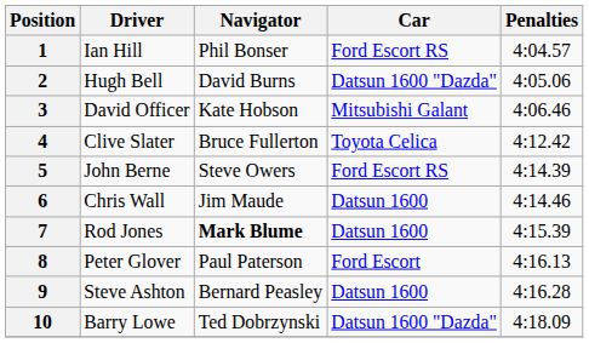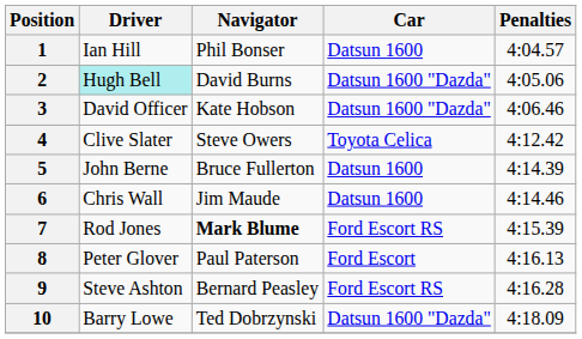1 | Car: Ford Escort RS -> Datsun 1600
2 | Driver: no background -> paleturquoise background
3 | Car: Mitsubishi Galant -> Datsun 1600 "Dazda"
4 | Navigator: Bruce Fullerton -> Steve Owers
5 | Navigator: Steve Owers -> Bruce Fullerton
5 | Car: Ford Escort RS -> Datsun 1600
7 | Car: Datsun 1600 -> Ford Escort RS
9 | Car: Datsun 1600 -> Ford Escort RS
